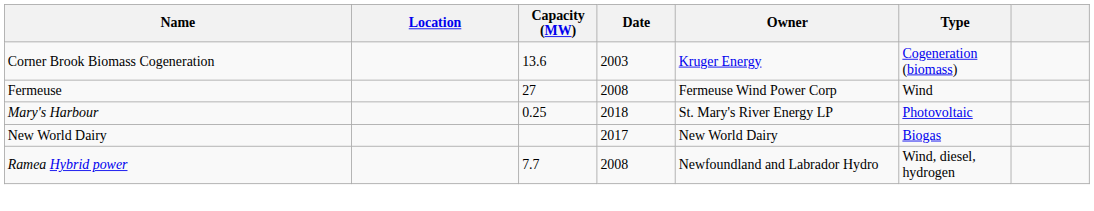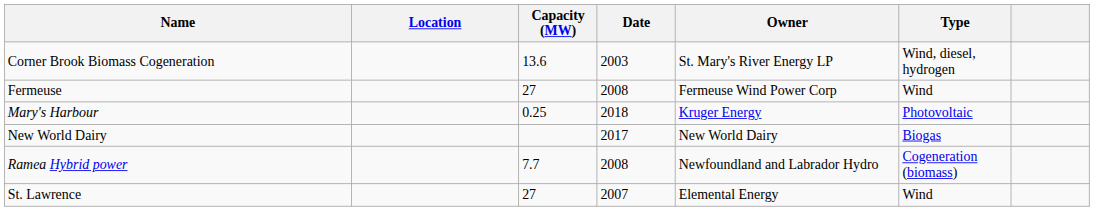Corner Brook Biomass Cogeneration | Owner: Kruger Energy -> St. Mary's River Energy LP
Corner Brook Biomass Cogeneration | Type: Cogeneration (biomass) -> Wind, diesel, hydrogen
Mary's Harbour | Owner: St. Mary's River Energy LP -> Kruger Energy
Ramea Hybrid power | Type: Wind, diesel, hydrogen -> Cogeneration (biomass)
+ row: St. Lawrence | 27 | 2007 | Elemental Energy | Wind
